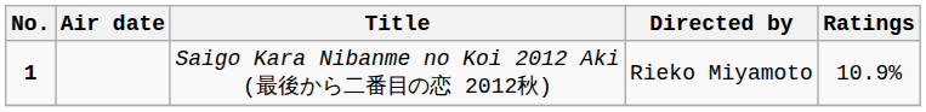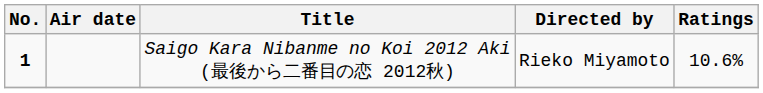Saigo Kara Nibanme no Koi 2012 Aki (最後から二番目の恋 2012秋) | Ratings: 10.9% -> 10.6%
